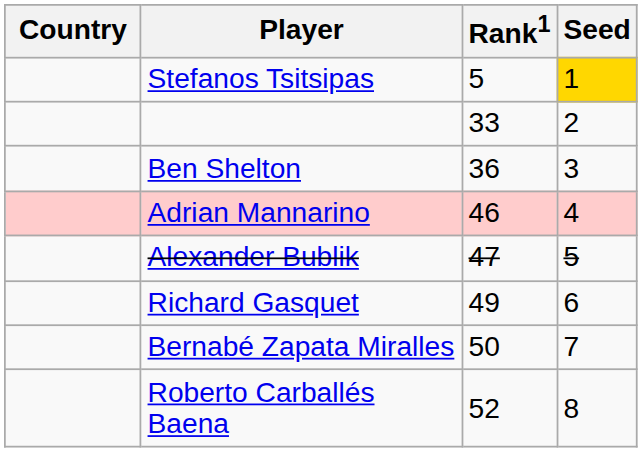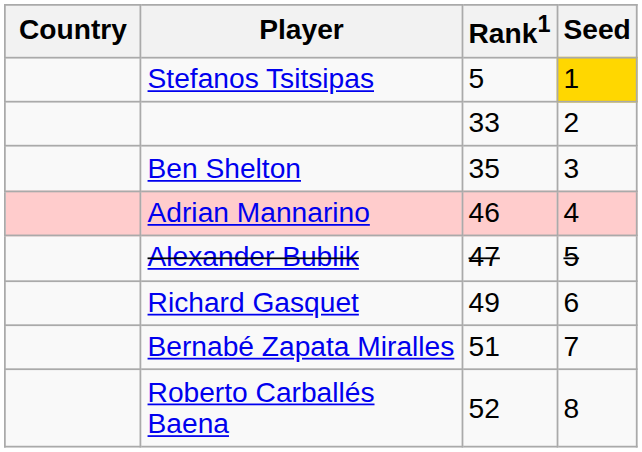Ben Shelton | Rank1: 36 -> 35
Bernabé Zapata Miralles | Rank1: 50 -> 51
